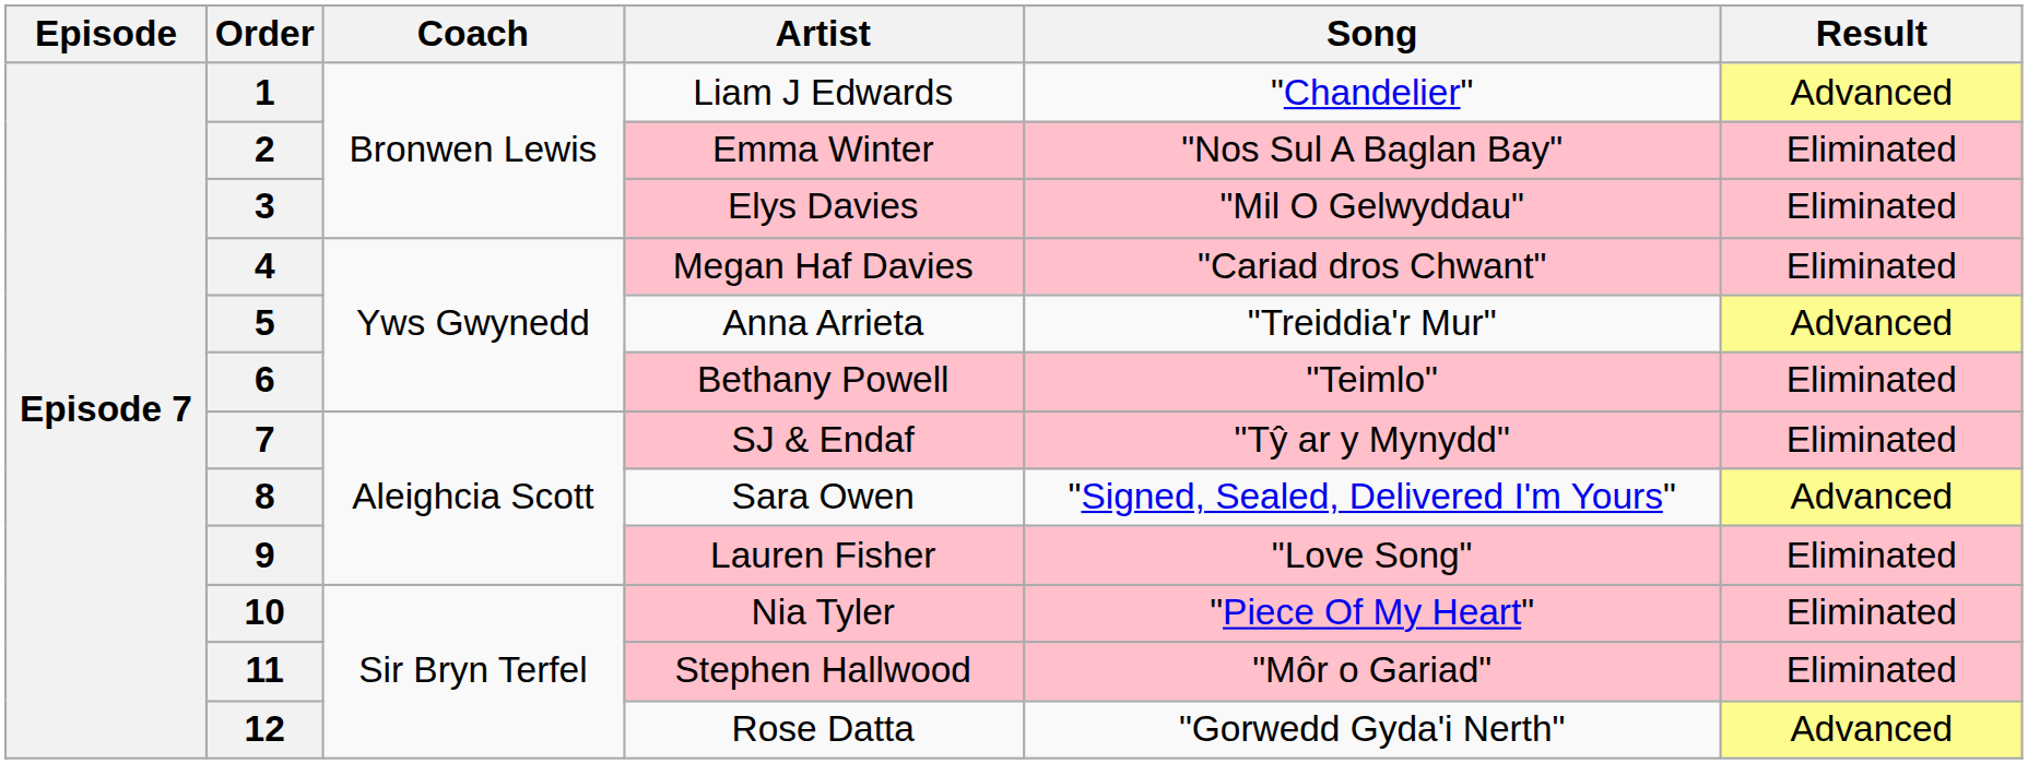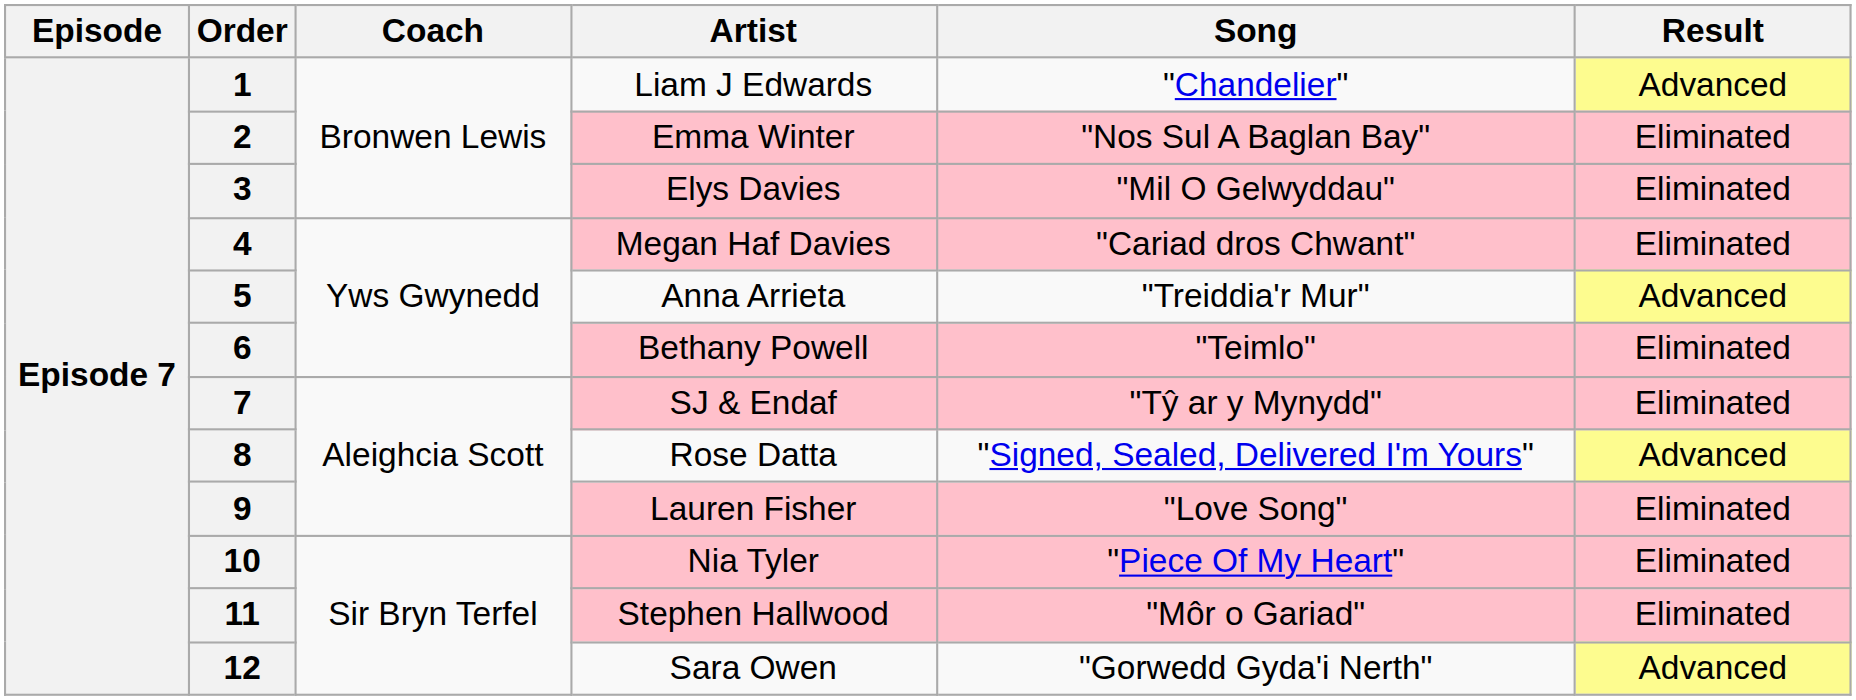8 | Artist: Sara Owen -> Rose Datta
12 | Artist: Rose Datta -> Sara Owen
